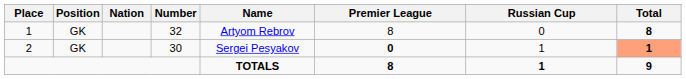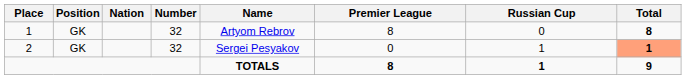2 | Number: 30 -> 32
2 | Premier League: bold -> normal
